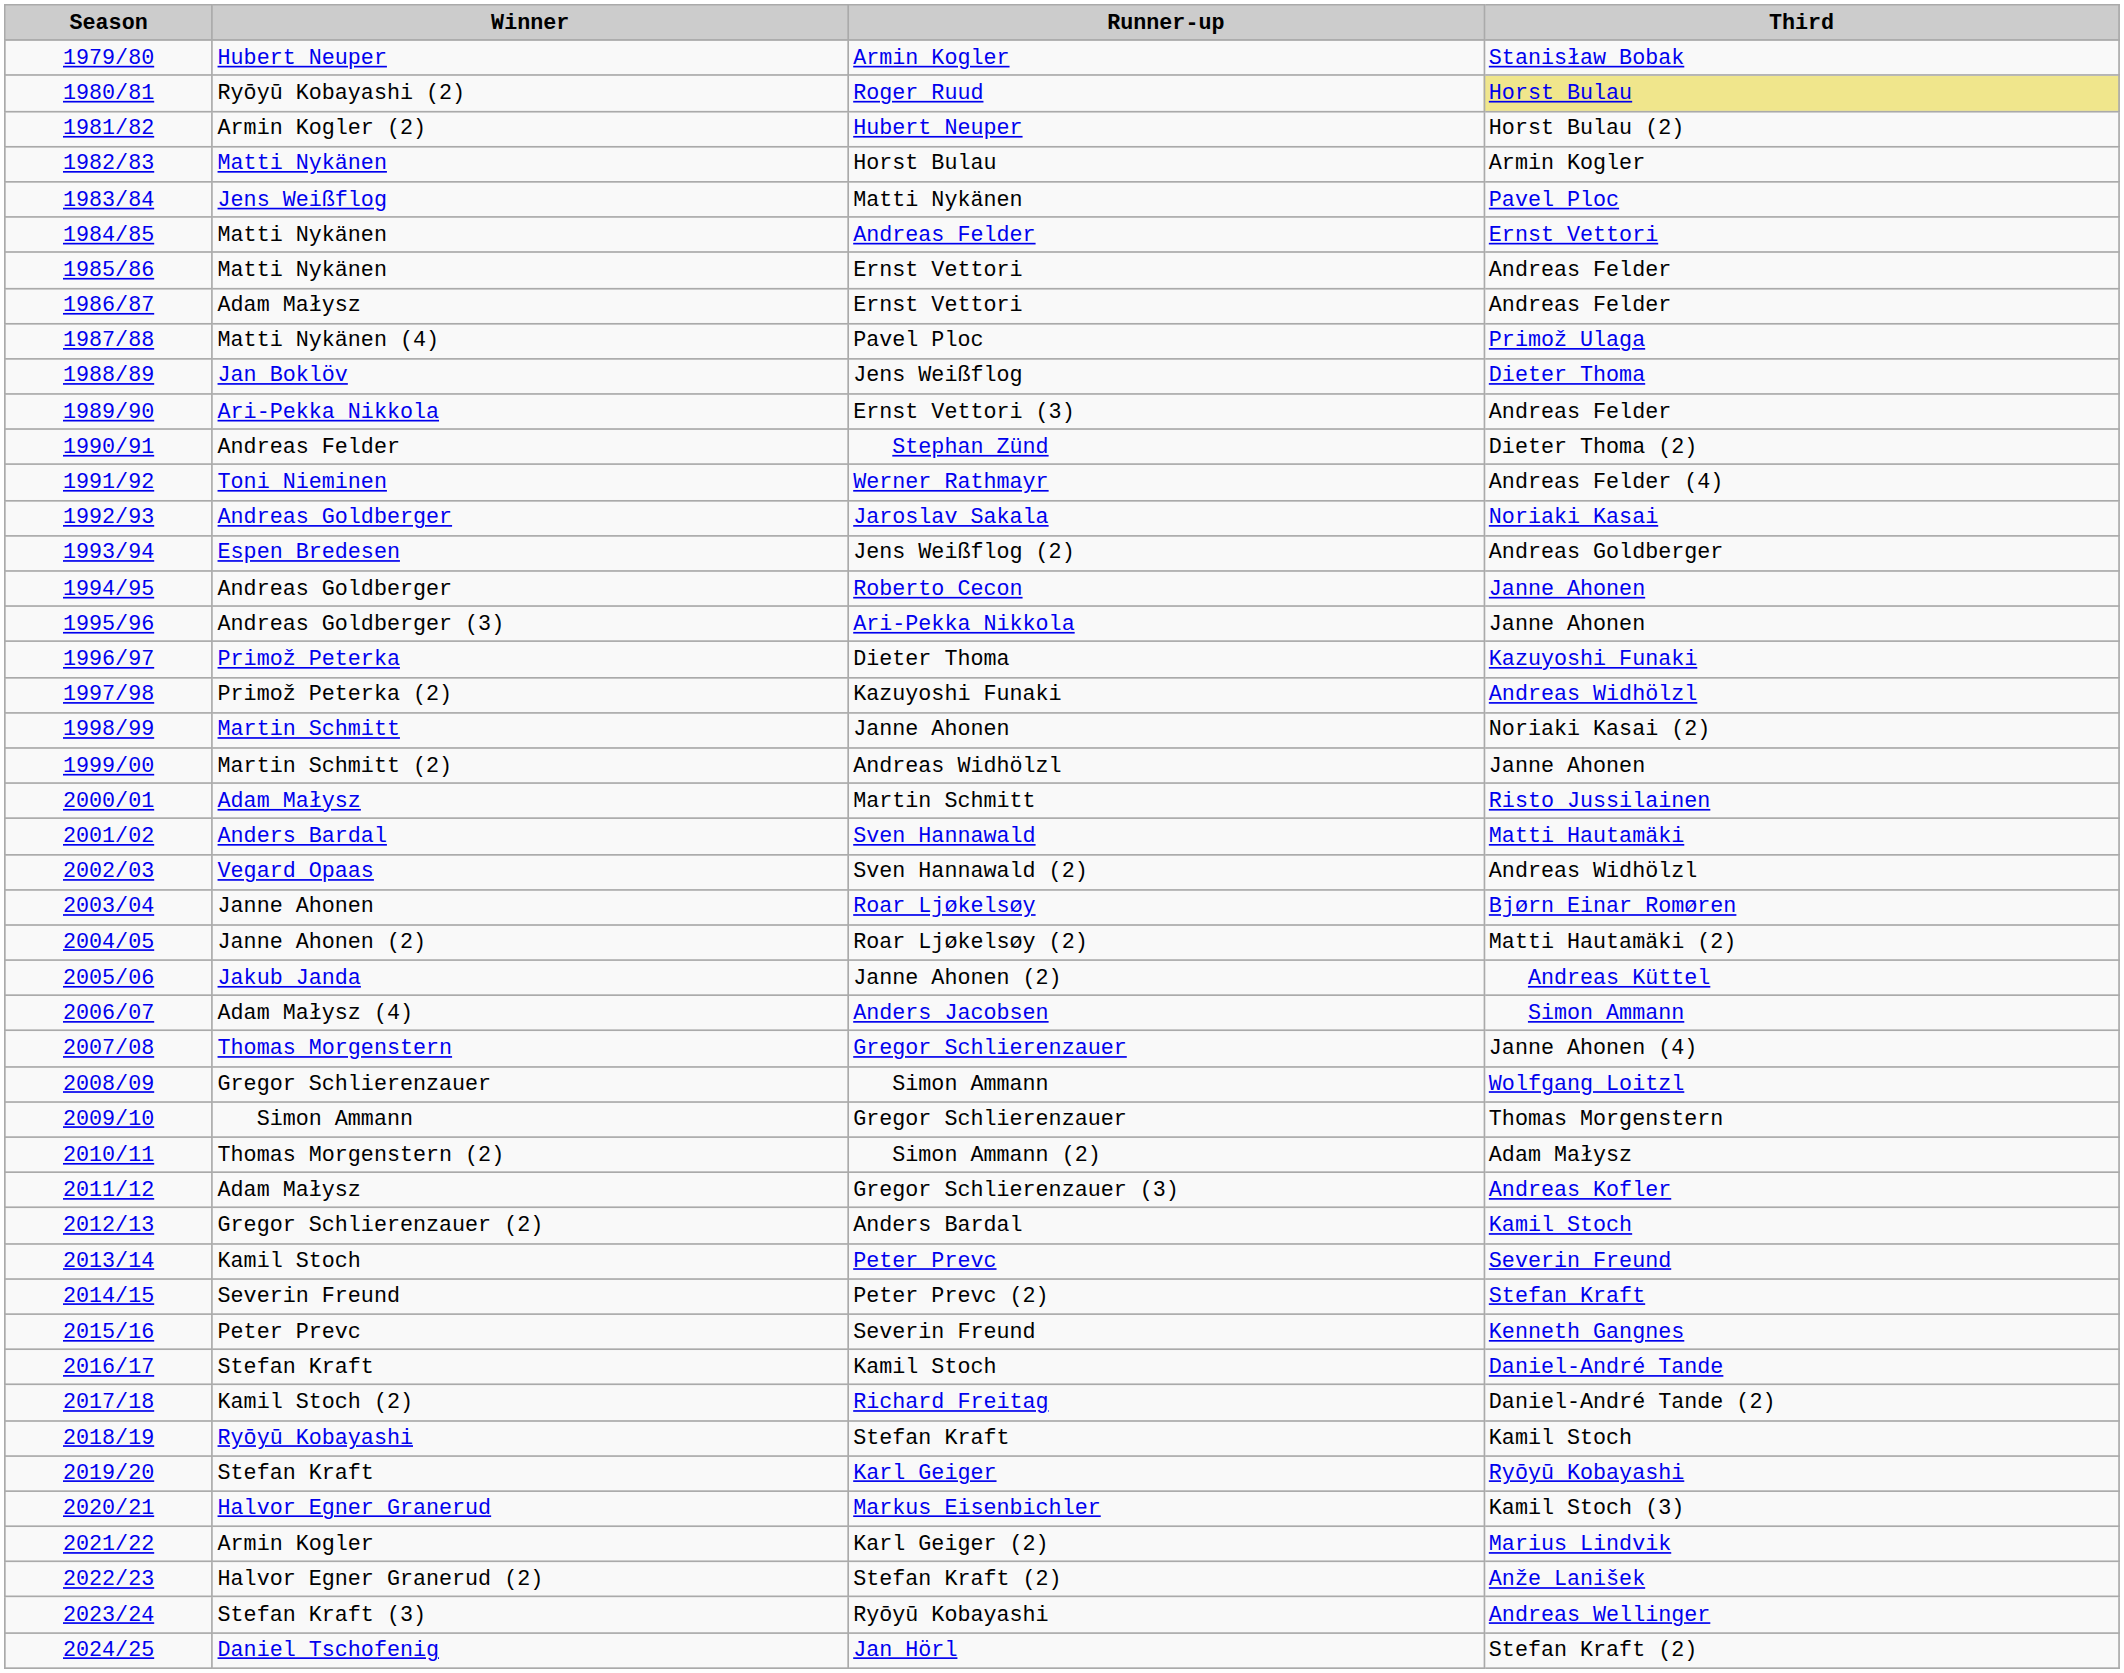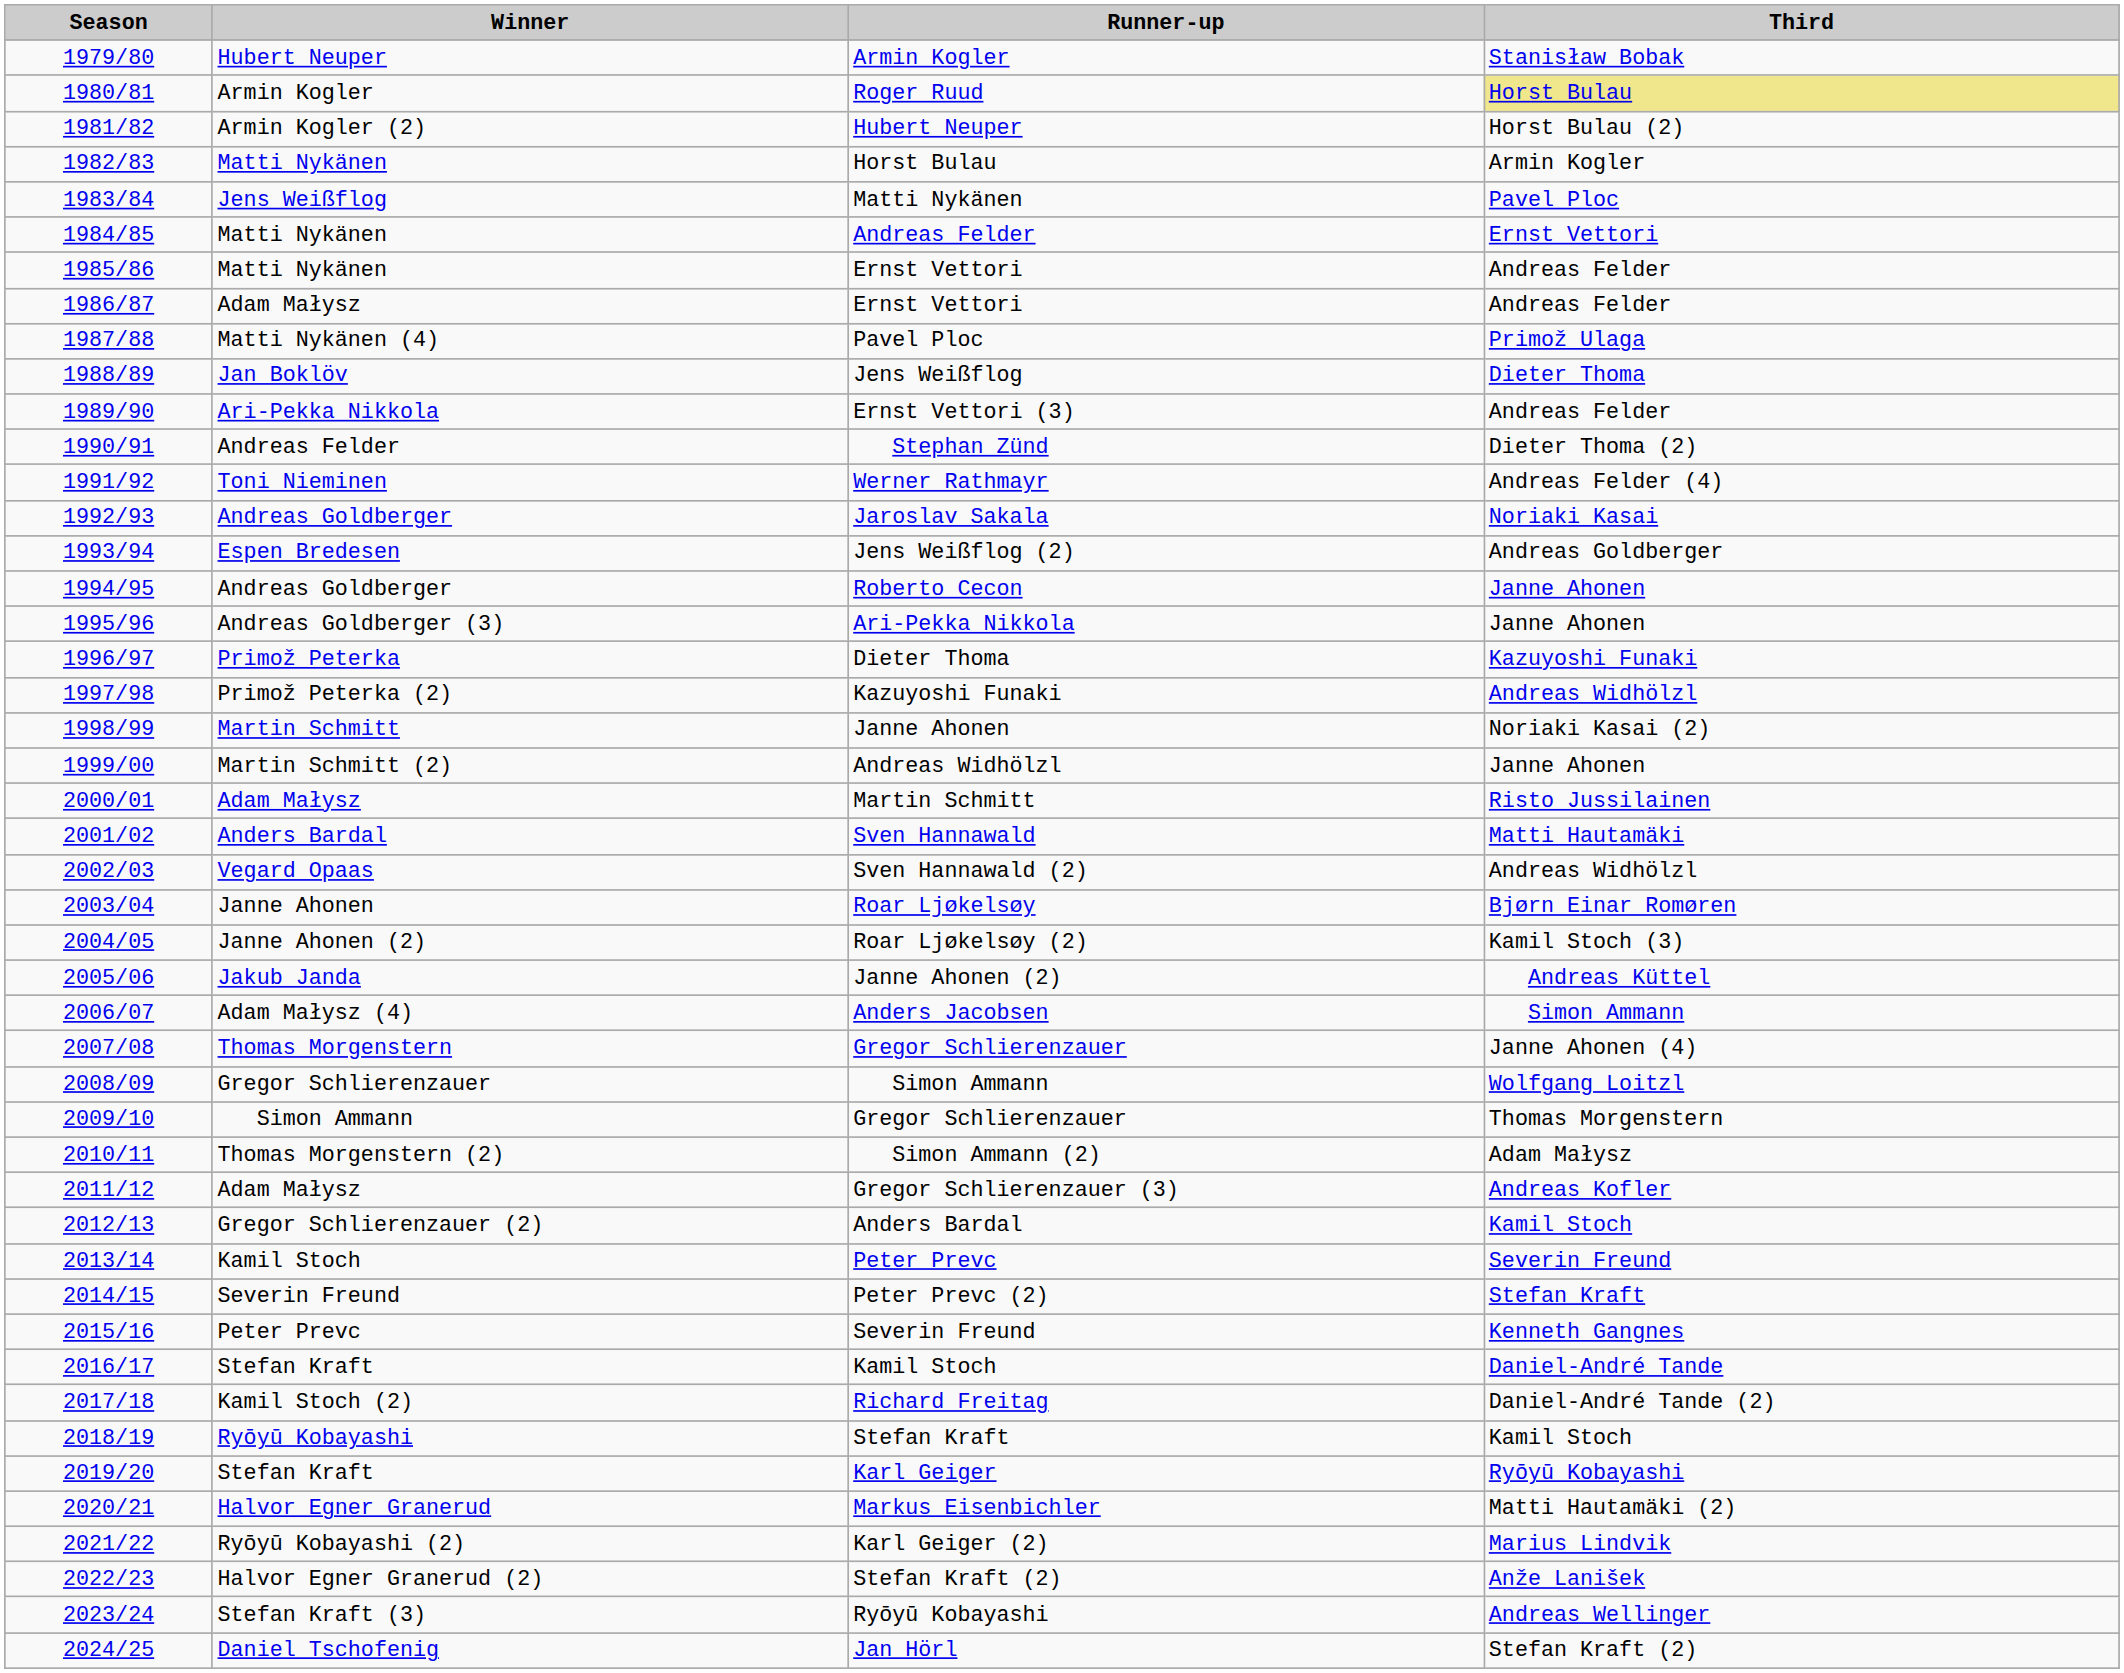Roger Ruud | Winner: Ryōyū Kobayashi (2) -> Armin Kogler
Roar Ljøkelsøy (2) | Third: Matti Hautamäki (2) -> Kamil Stoch (3)
Markus Eisenbichler | Third: Kamil Stoch (3) -> Matti Hautamäki (2)
Karl Geiger (2) | Winner: Armin Kogler -> Ryōyū Kobayashi (2)
